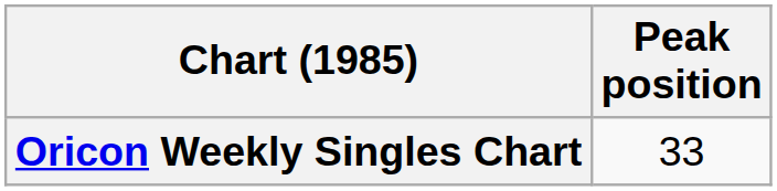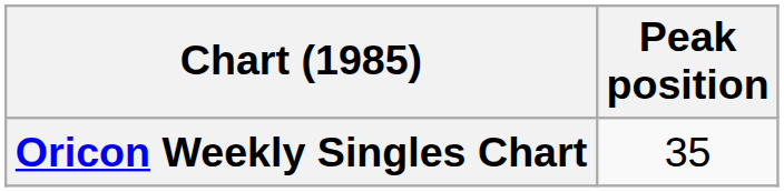Oricon Weekly Singles Chart | Peak position: 33 -> 35
